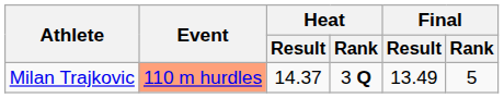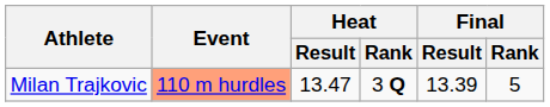Milan Trajkovic | Heat / Result: 14.37 -> 13.47
Milan Trajkovic | Final / Result: 13.49 -> 13.39
